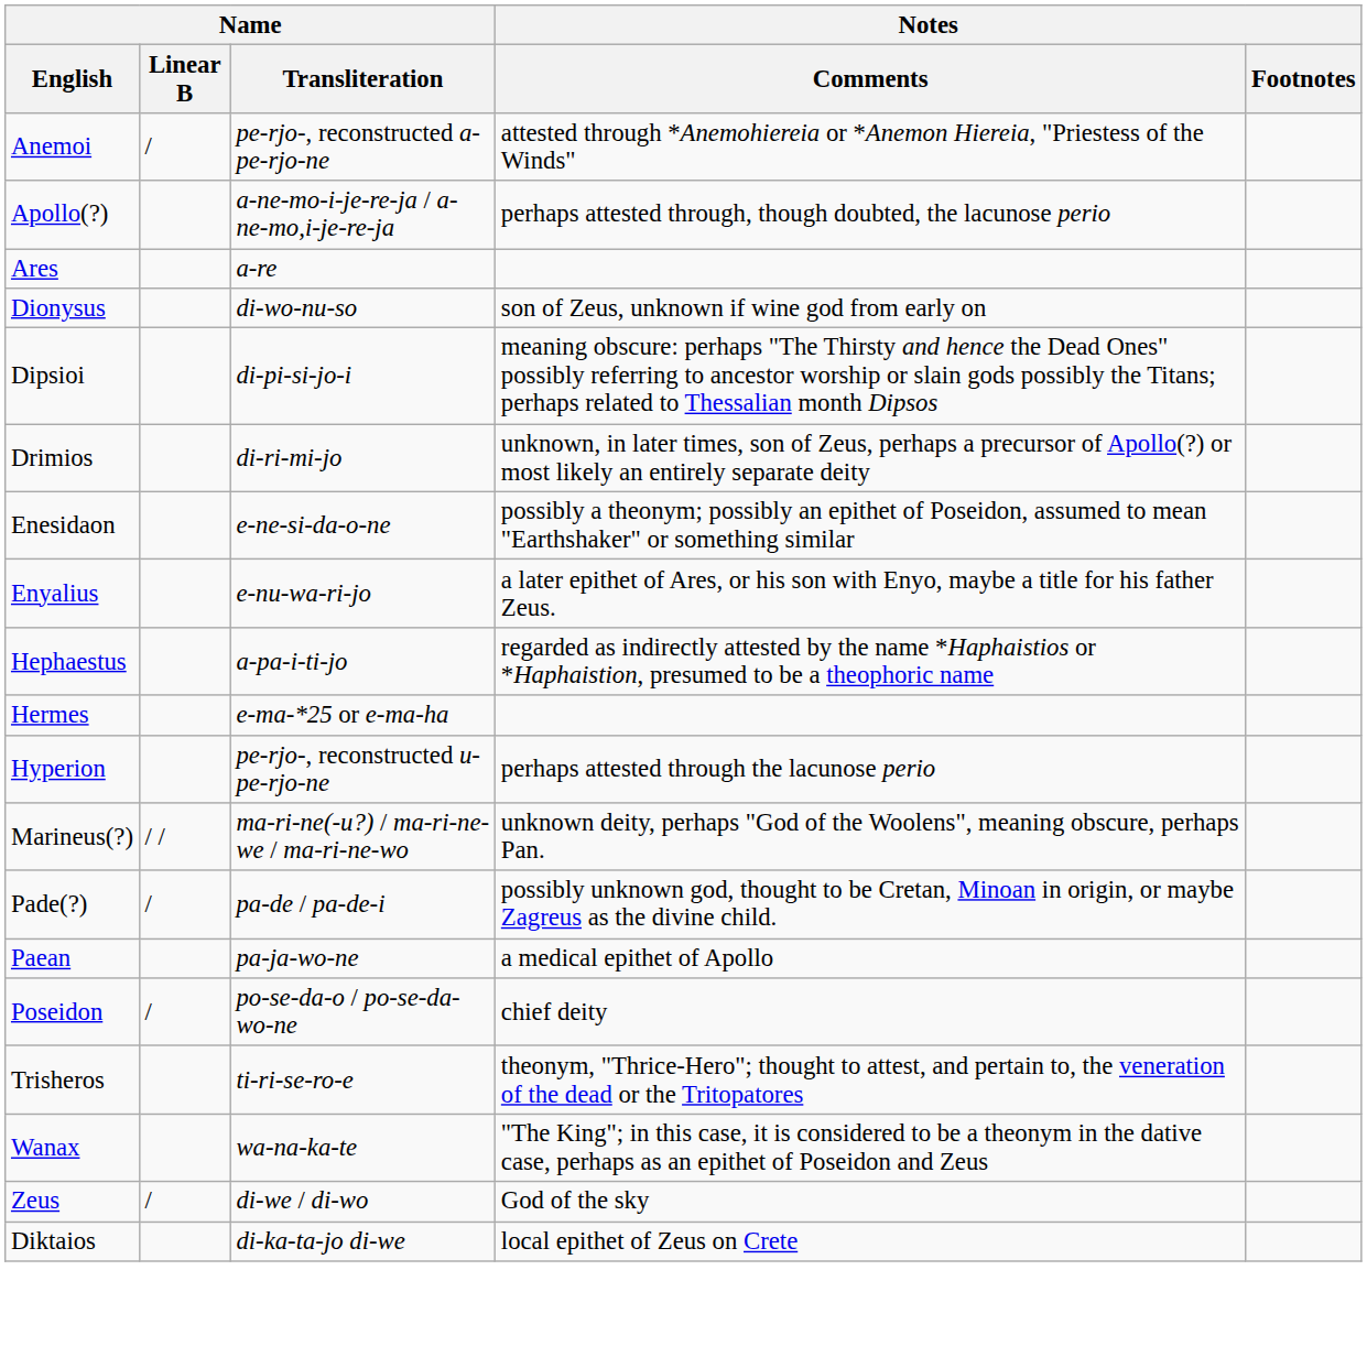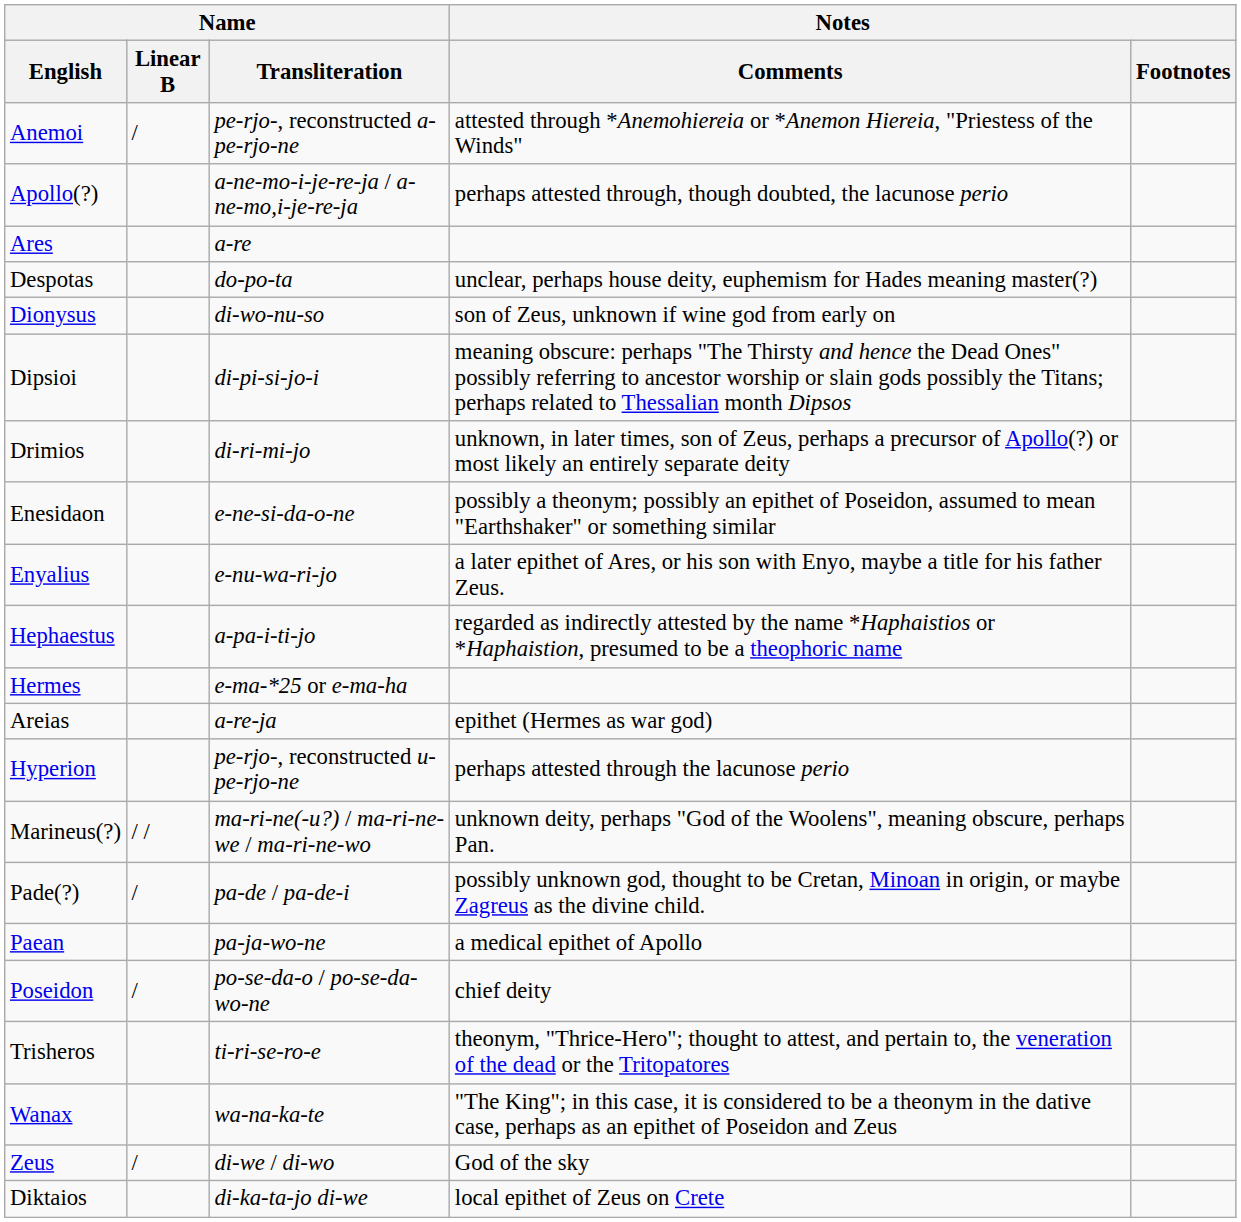+ row: Despotas | do-po-ta | unclear, perhaps house deity, euphemism for Hades meaning master(?)
+ row: Areias | a-re-ja | epithet (Hermes as war god)
